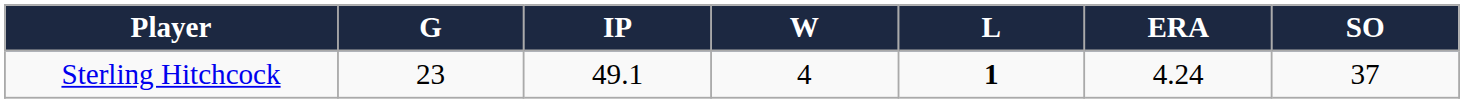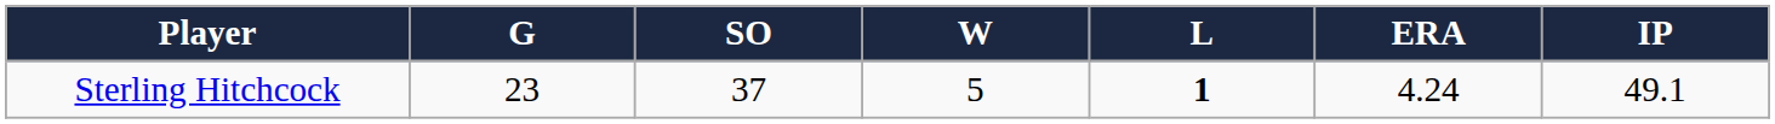columns swapped: IP <-> SO
Sterling Hitchcock | W: 4 -> 5
